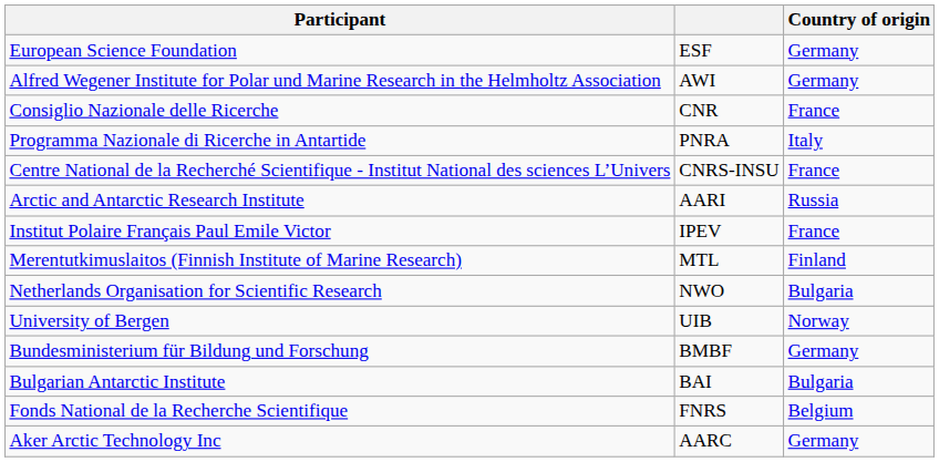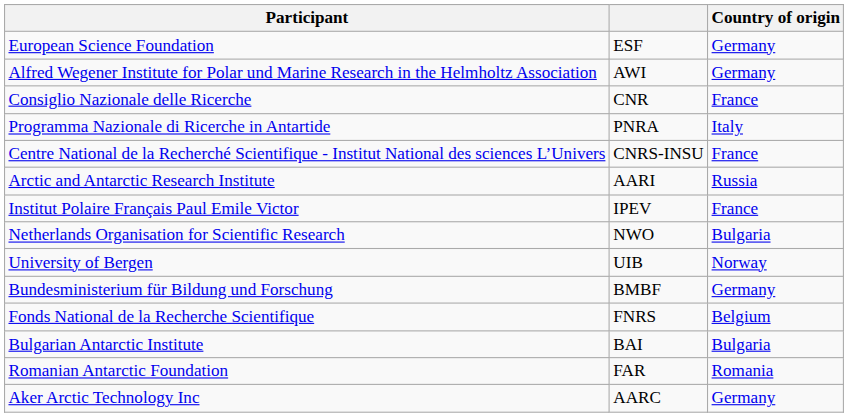- row: Merentutkimuslaitos (Finnish Institute of Marine Research) | MTL | Finland
rows swapped: Fonds National de la Recherche Scientifique <-> Bulgarian Antarctic Institute
+ row: Romanian Antarctic Foundation | FAR | Romania
